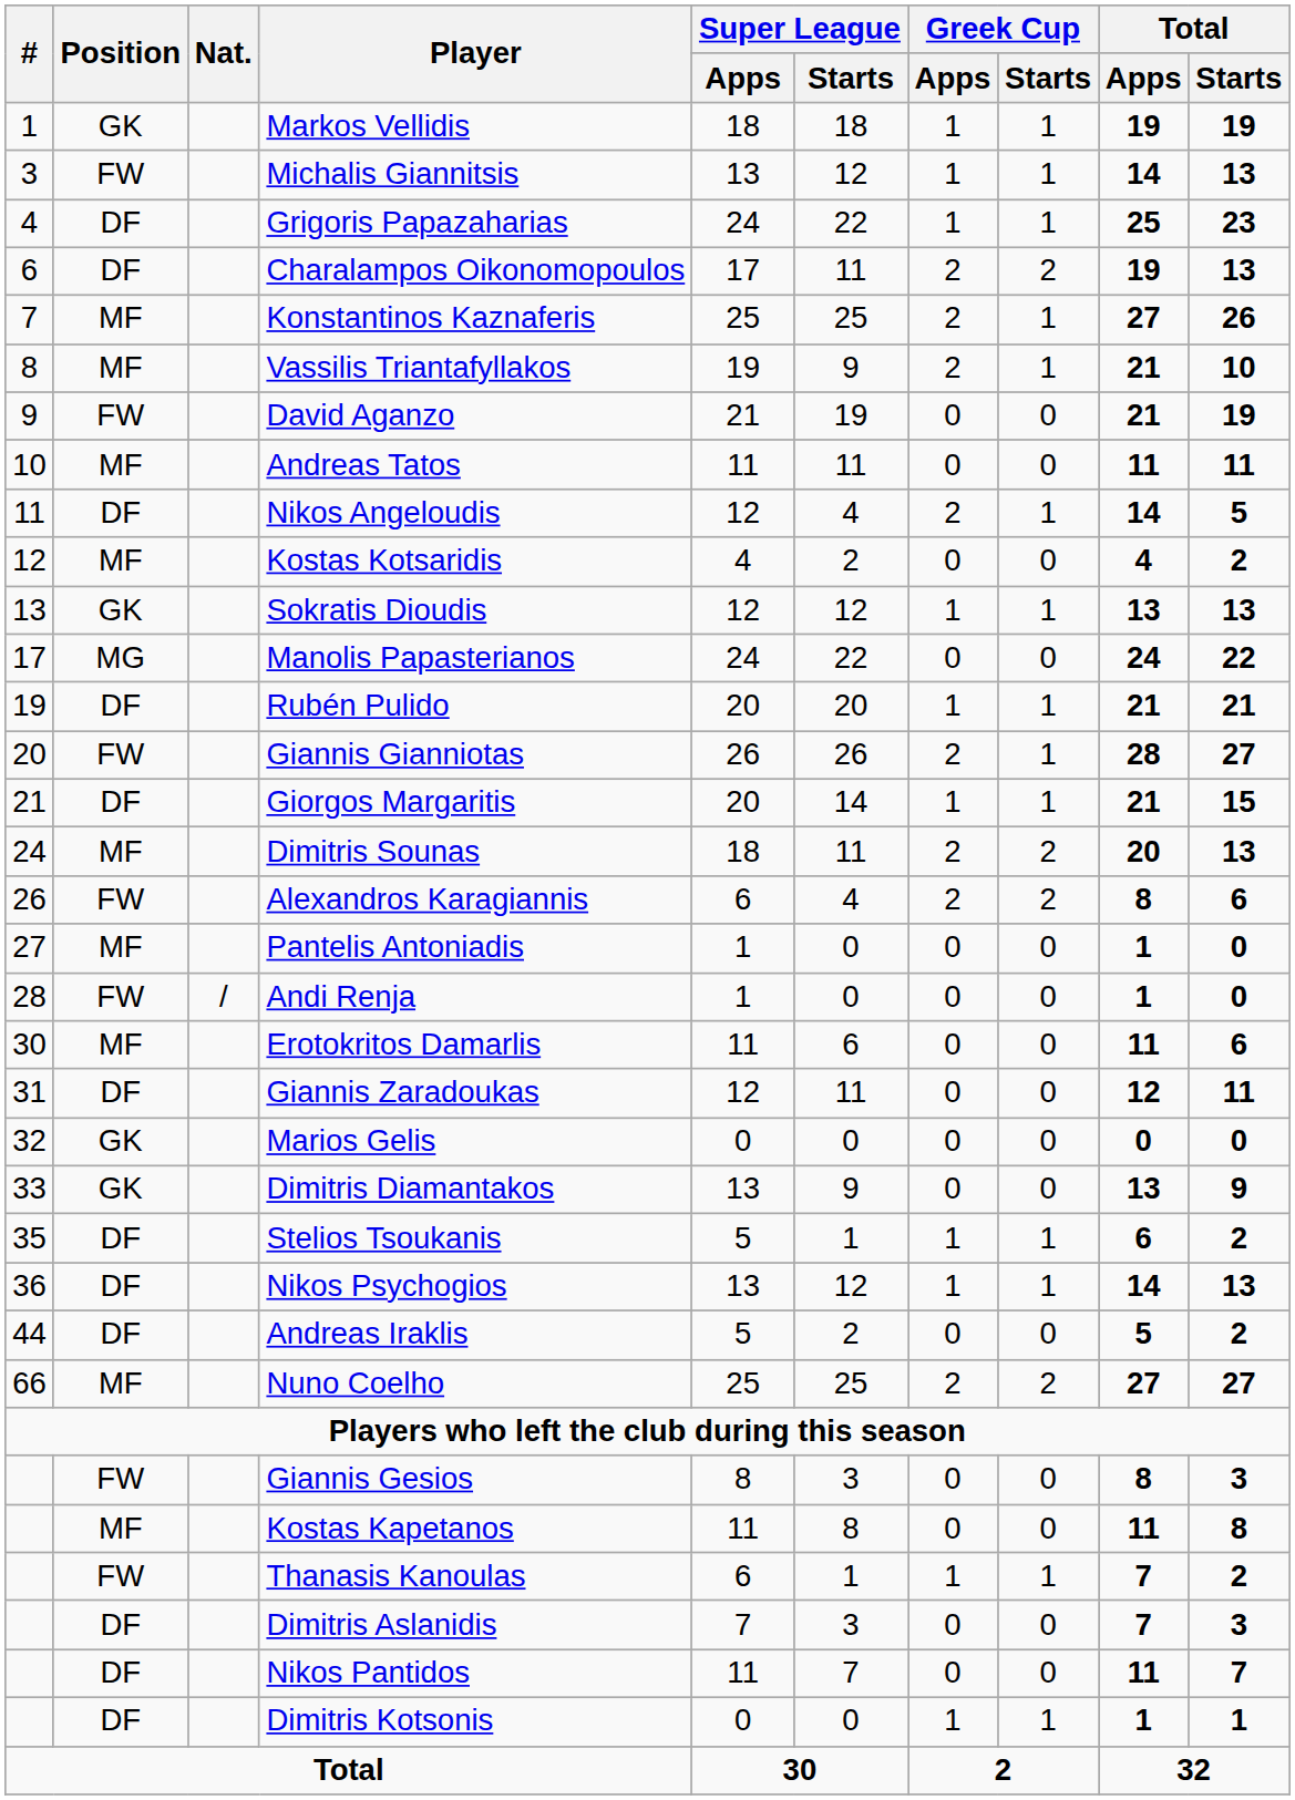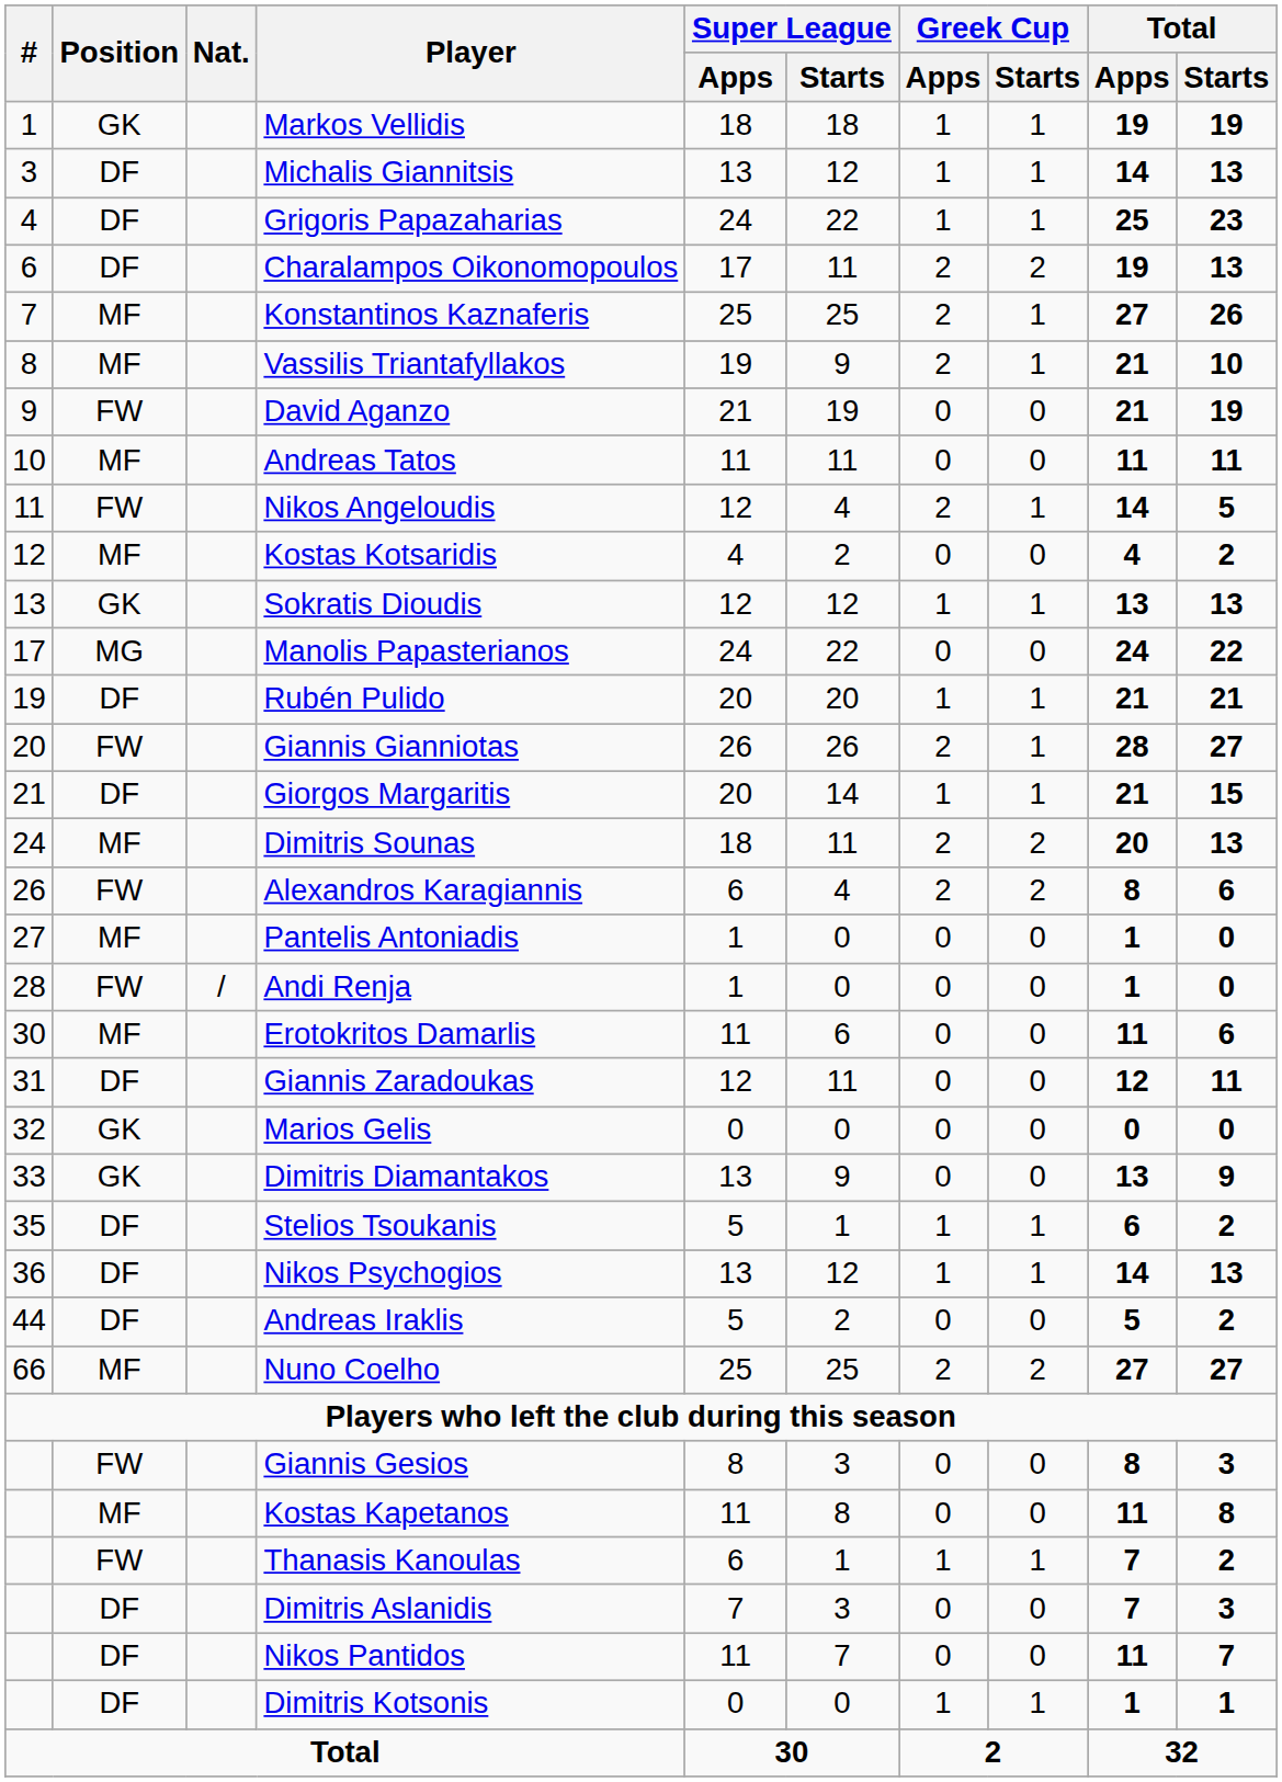Michalis Giannitsis | Position: FW -> DF
Nikos Angeloudis | Position: DF -> FW
